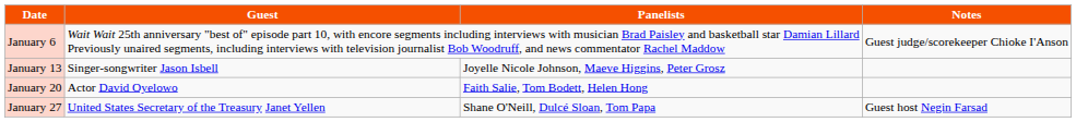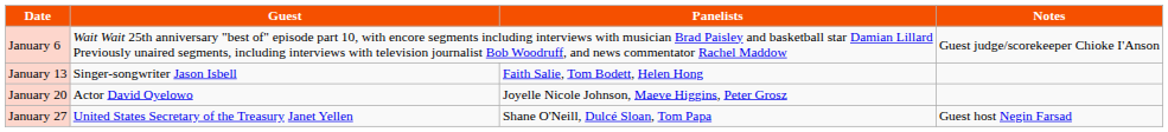January 13 | Panelists: Joyelle Nicole Johnson, Maeve Higgins, Peter Grosz -> Faith Salie, Tom Bodett, Helen Hong
January 20 | Panelists: Faith Salie, Tom Bodett, Helen Hong -> Joyelle Nicole Johnson, Maeve Higgins, Peter Grosz
